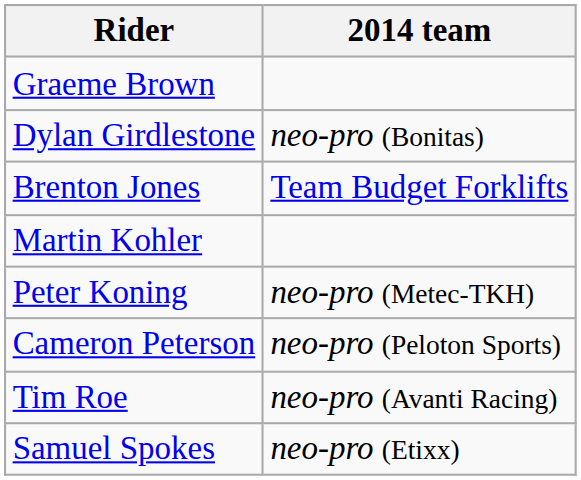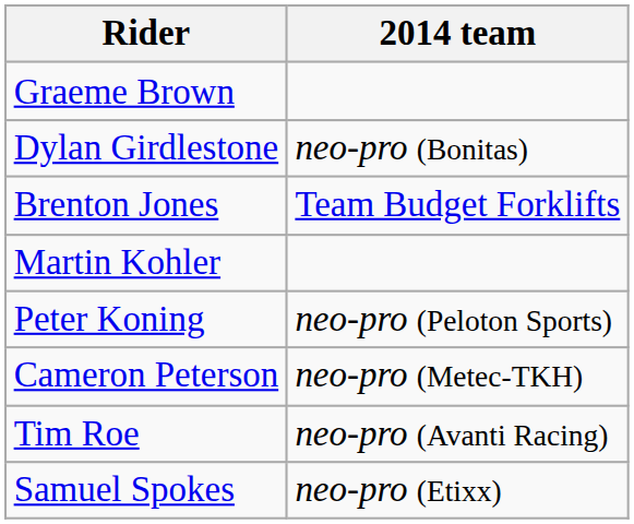Peter Koning | 2014 team: neo-pro (Metec-TKH) -> neo-pro (Peloton Sports)
Cameron Peterson | 2014 team: neo-pro (Peloton Sports) -> neo-pro (Metec-TKH)
